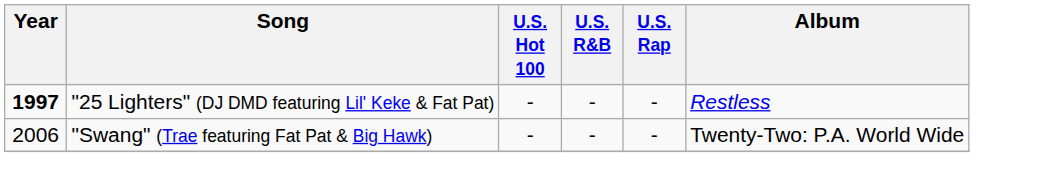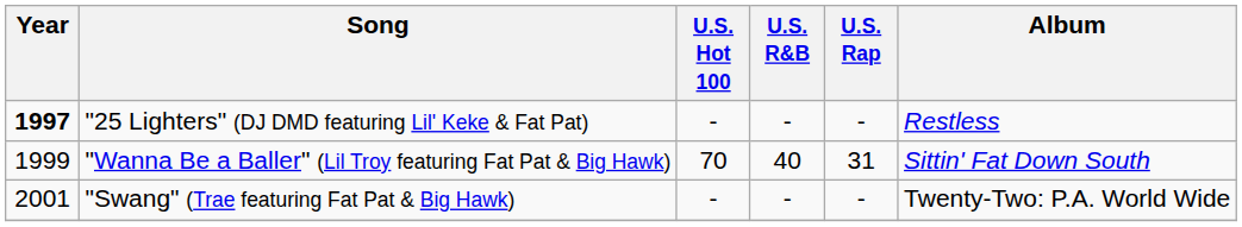+ row: 1999 | "Wanna Be a Baller" (Lil Troy featuring Fat Pat & Big Hawk) | 70 | 40 | 31 | Sittin' Fat Down South
"Swang" (Trae featuring Fat Pat & Big Hawk) | Year: 2006 -> 2001
